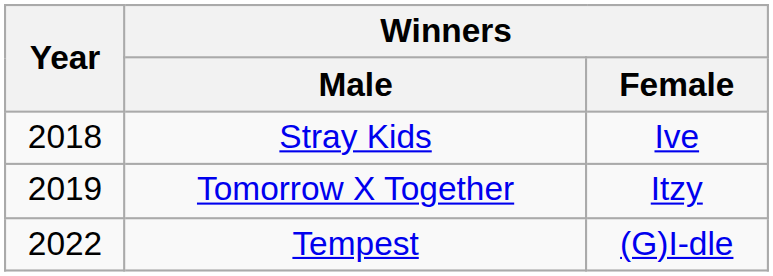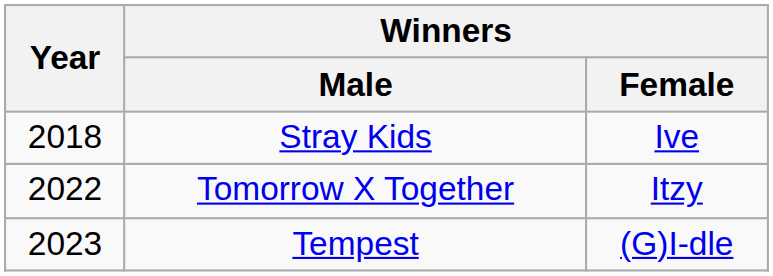Tomorrow X Together | Year: 2019 -> 2022
Tempest | Year: 2022 -> 2023
